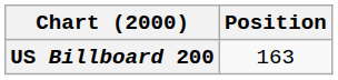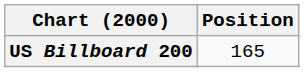US Billboard 200 | Position: 163 -> 165
